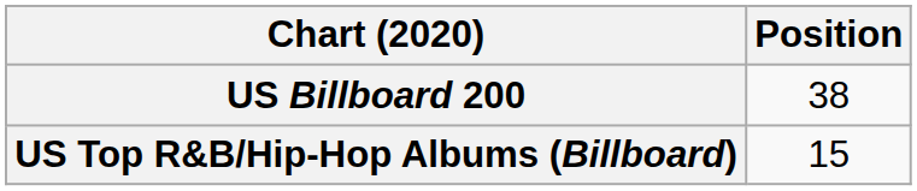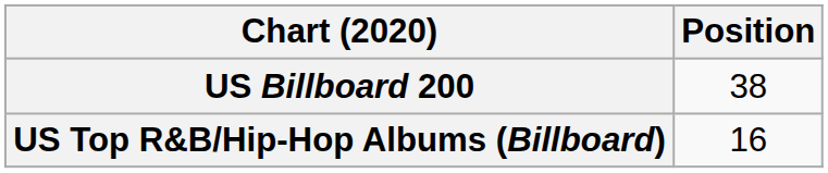US Top R&B/Hip-Hop Albums (Billboard) | Position: 15 -> 16
